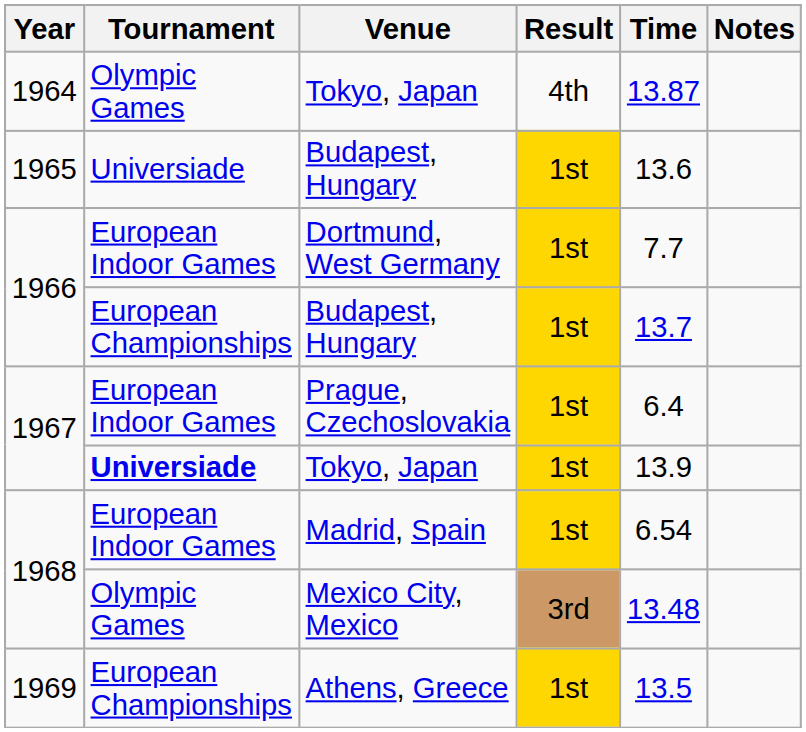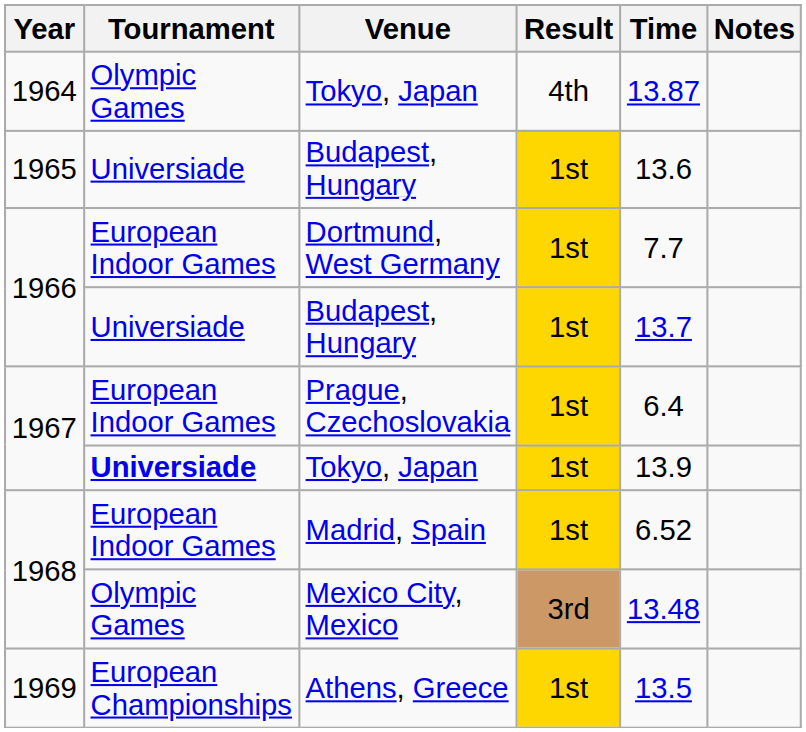1966 / Budapest, Hungary | Tournament: European Championships -> Universiade
Madrid, Spain | Time: 6.54 -> 6.52
